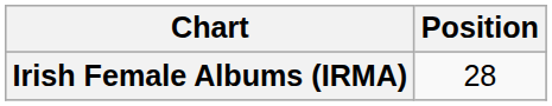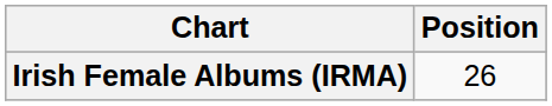Irish Female Albums (IRMA) | Position: 28 -> 26
